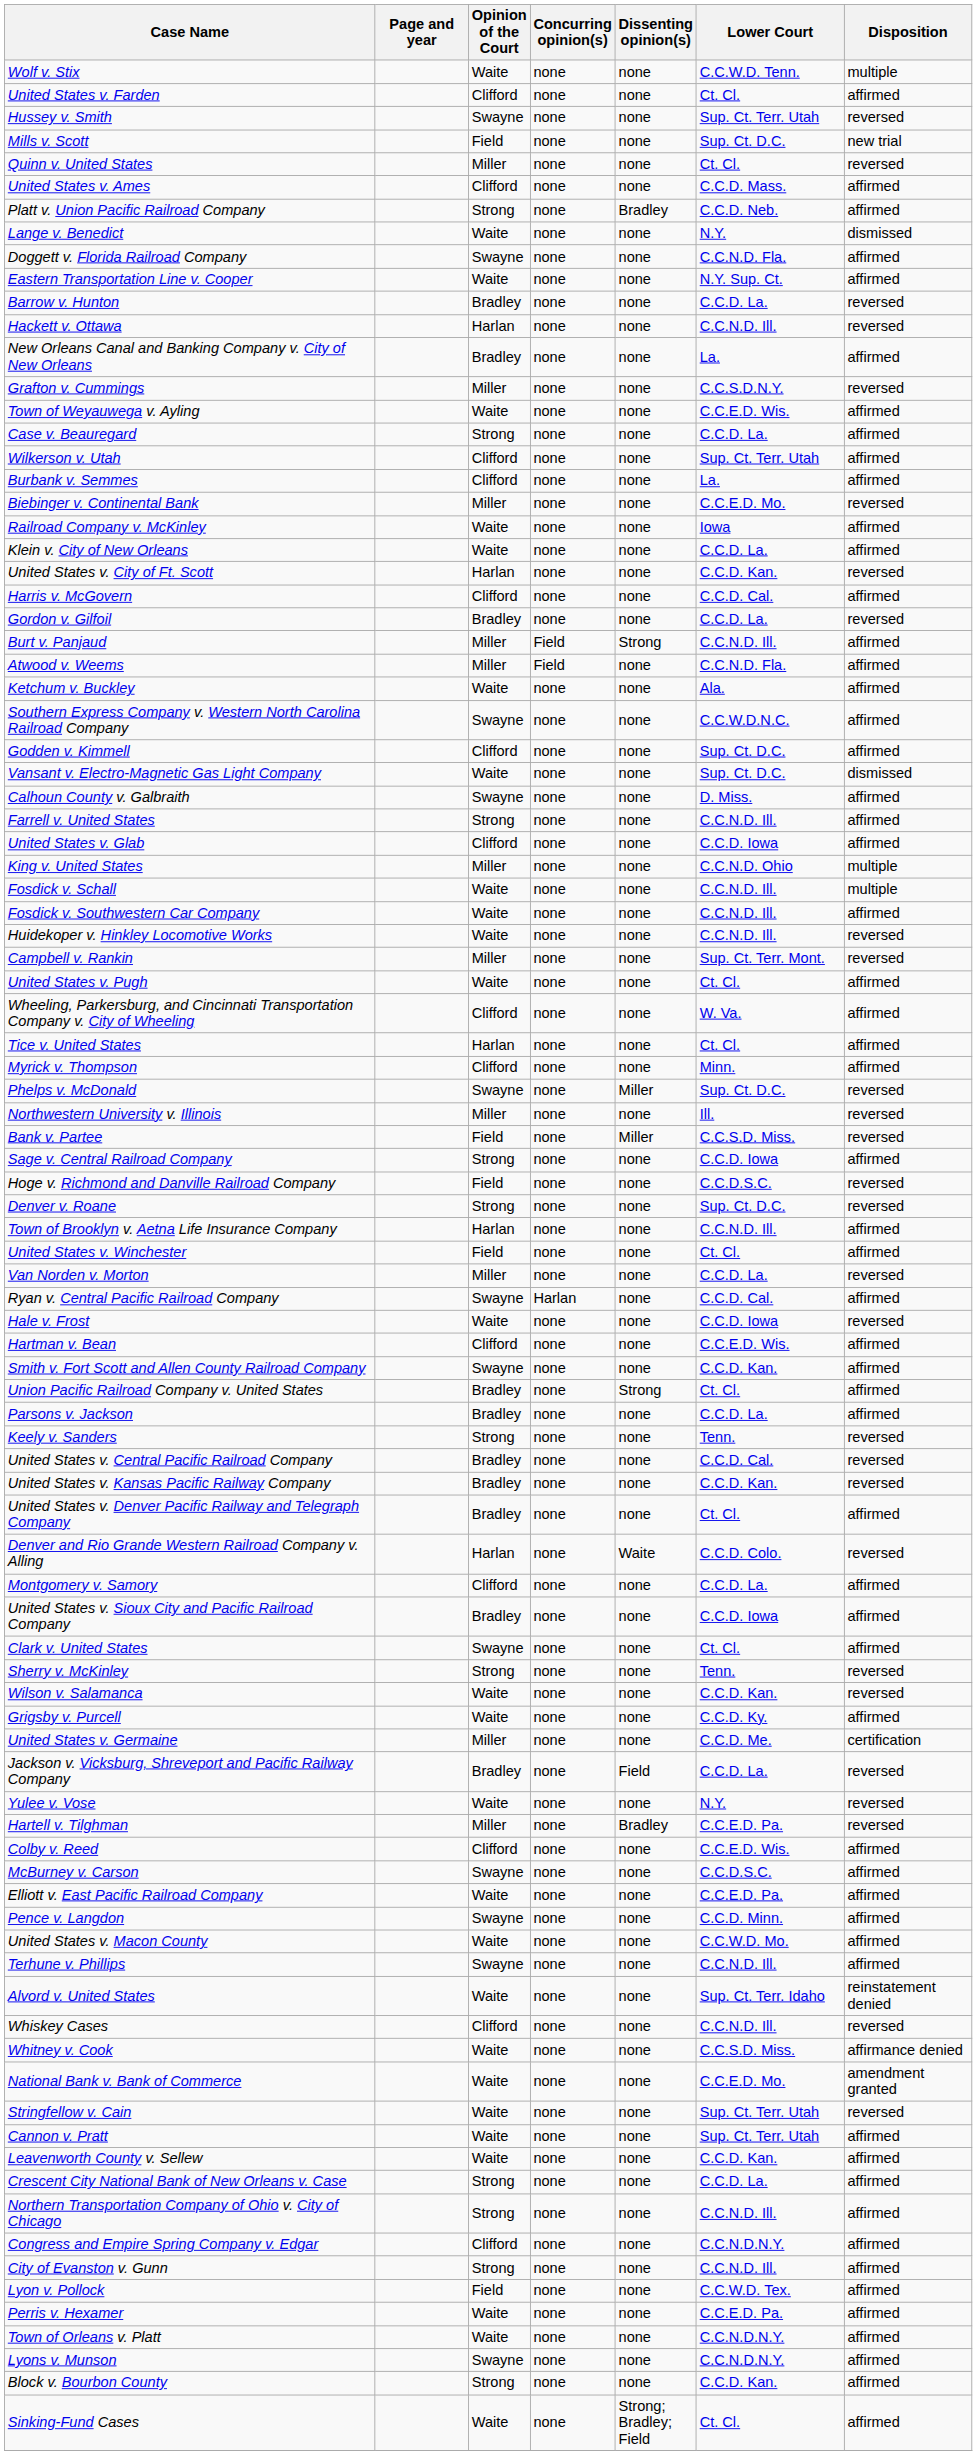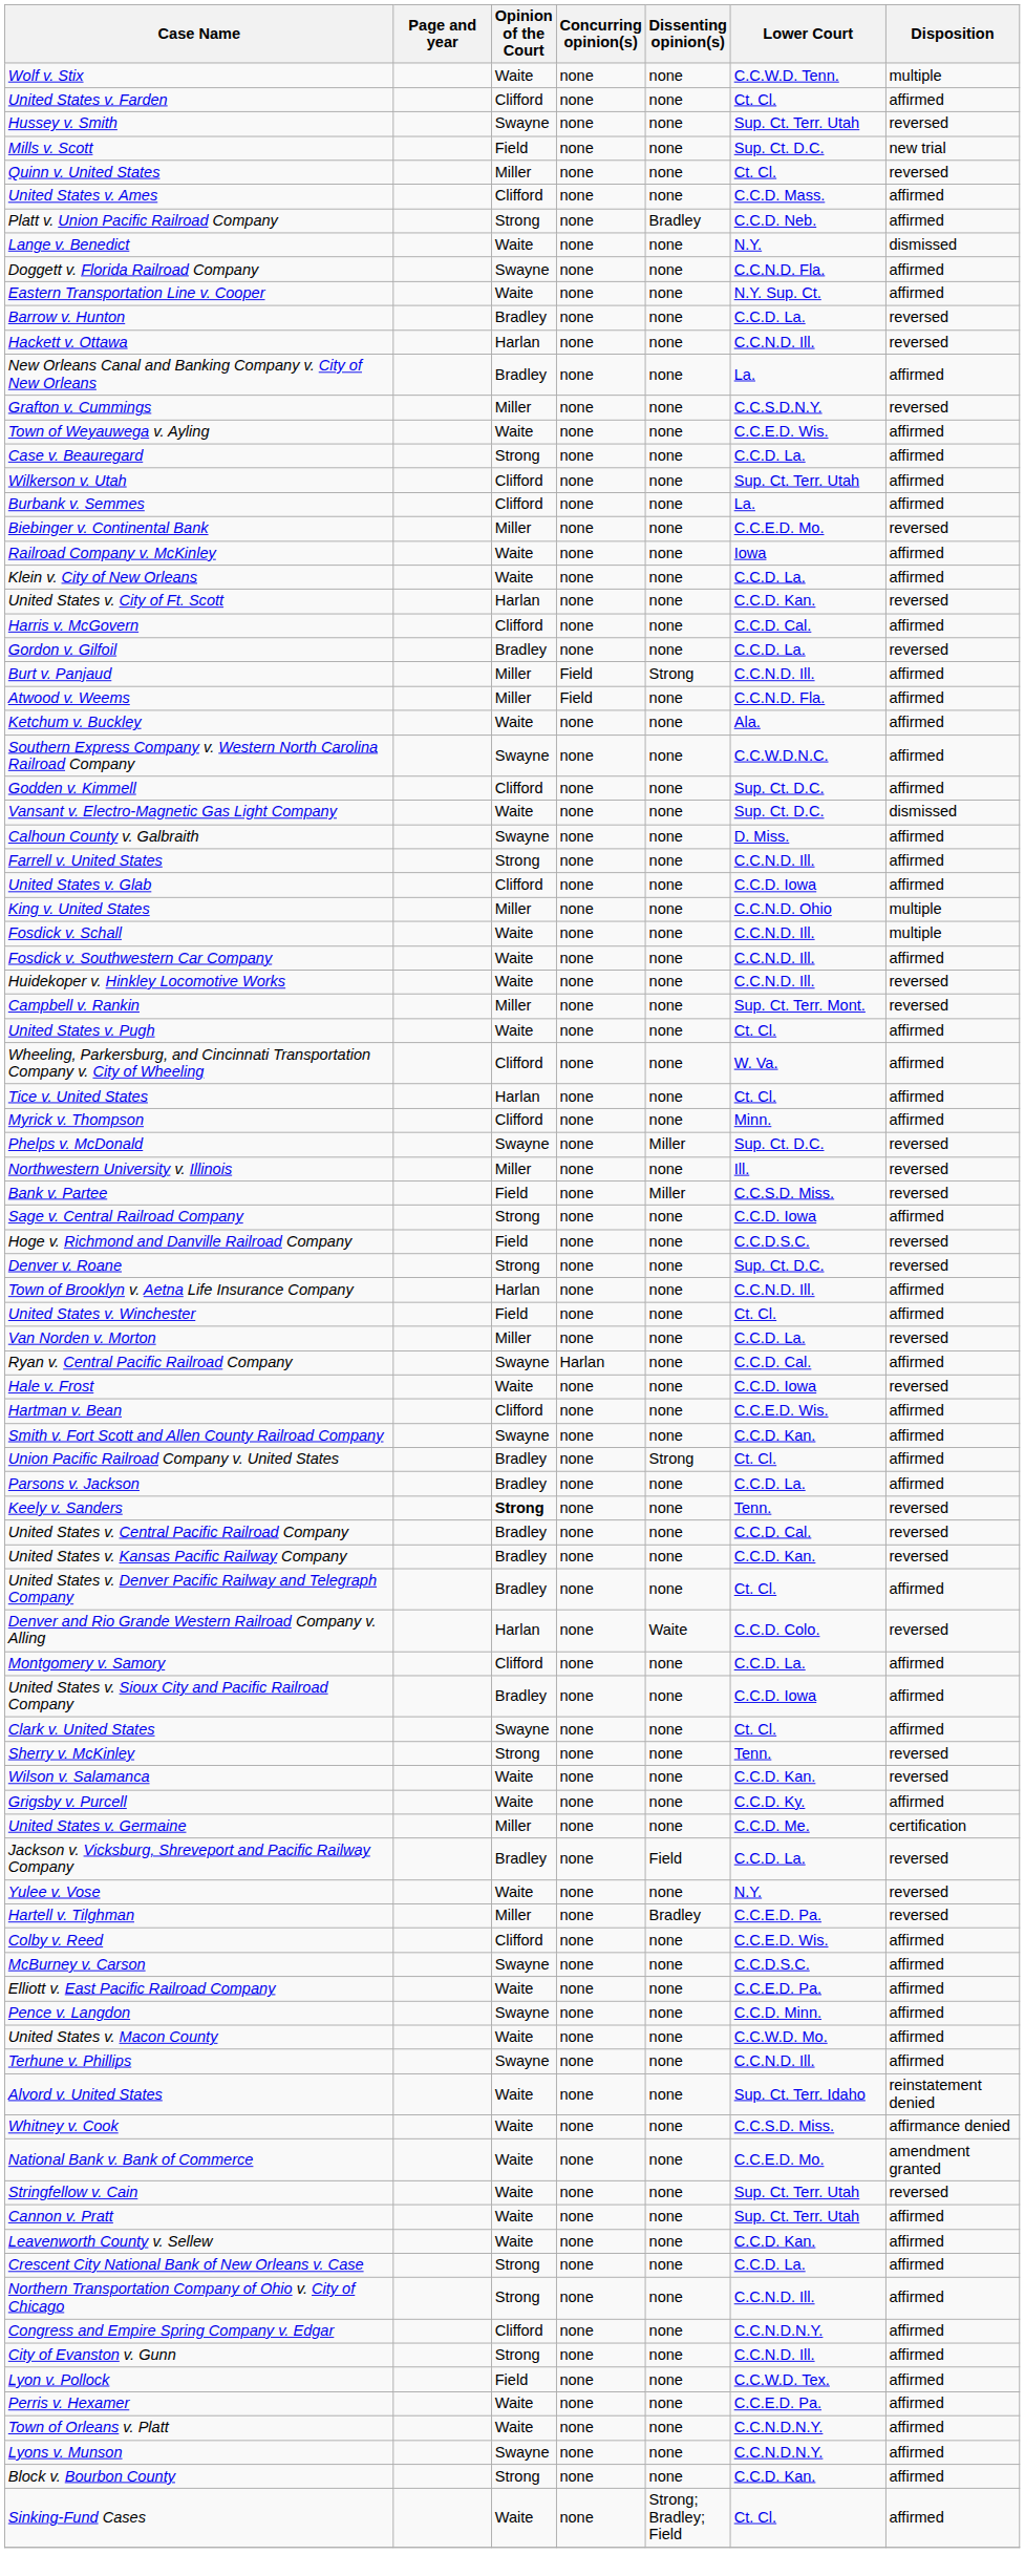Keely v. Sanders | Opinion of the Court: normal -> bold
- row: Whiskey Cases | Clifford | none | none | C.C.N.D. Ill. | reversed
